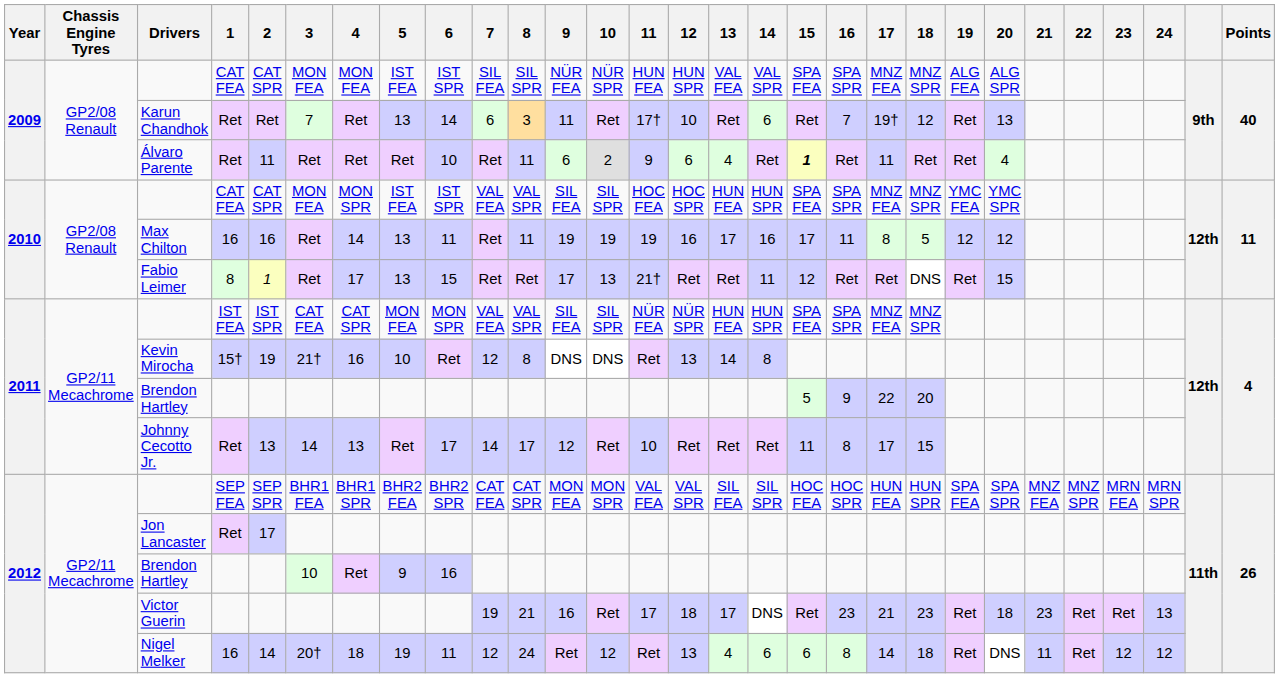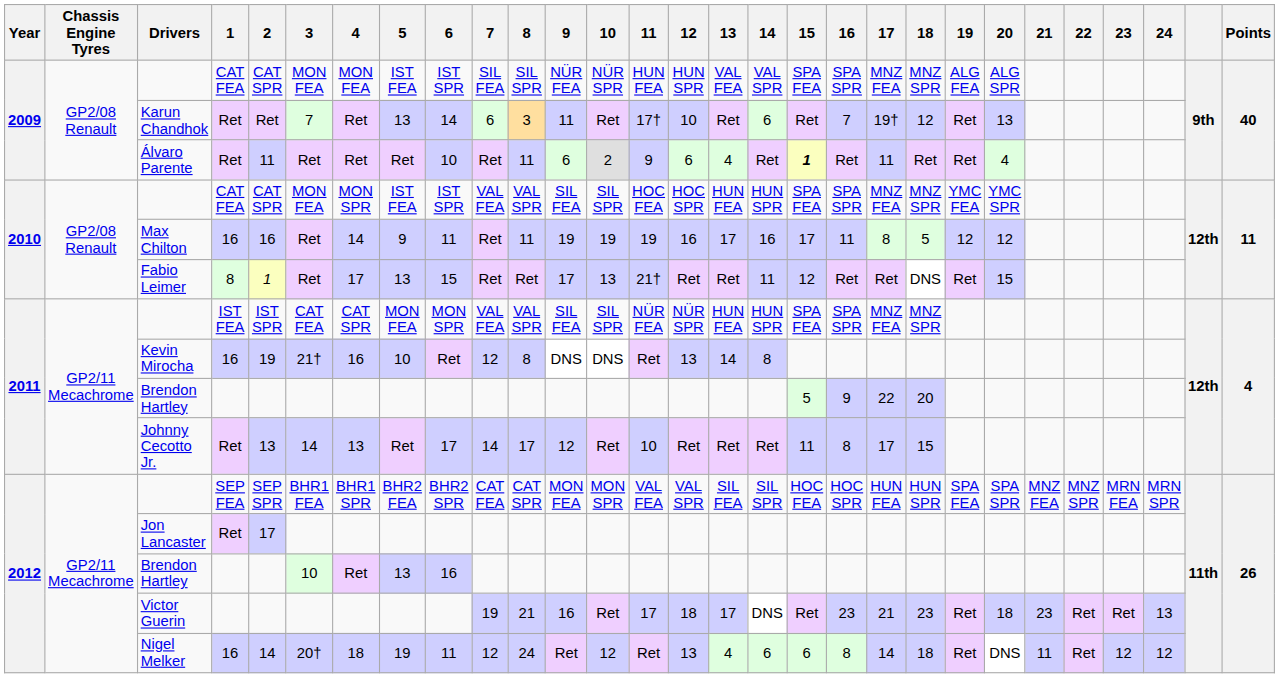Max Chilton | 5: 13 -> 9
Kevin Mirocha | 1: 15† -> 16
2012 / Brendon Hartley | 5: 9 -> 13
